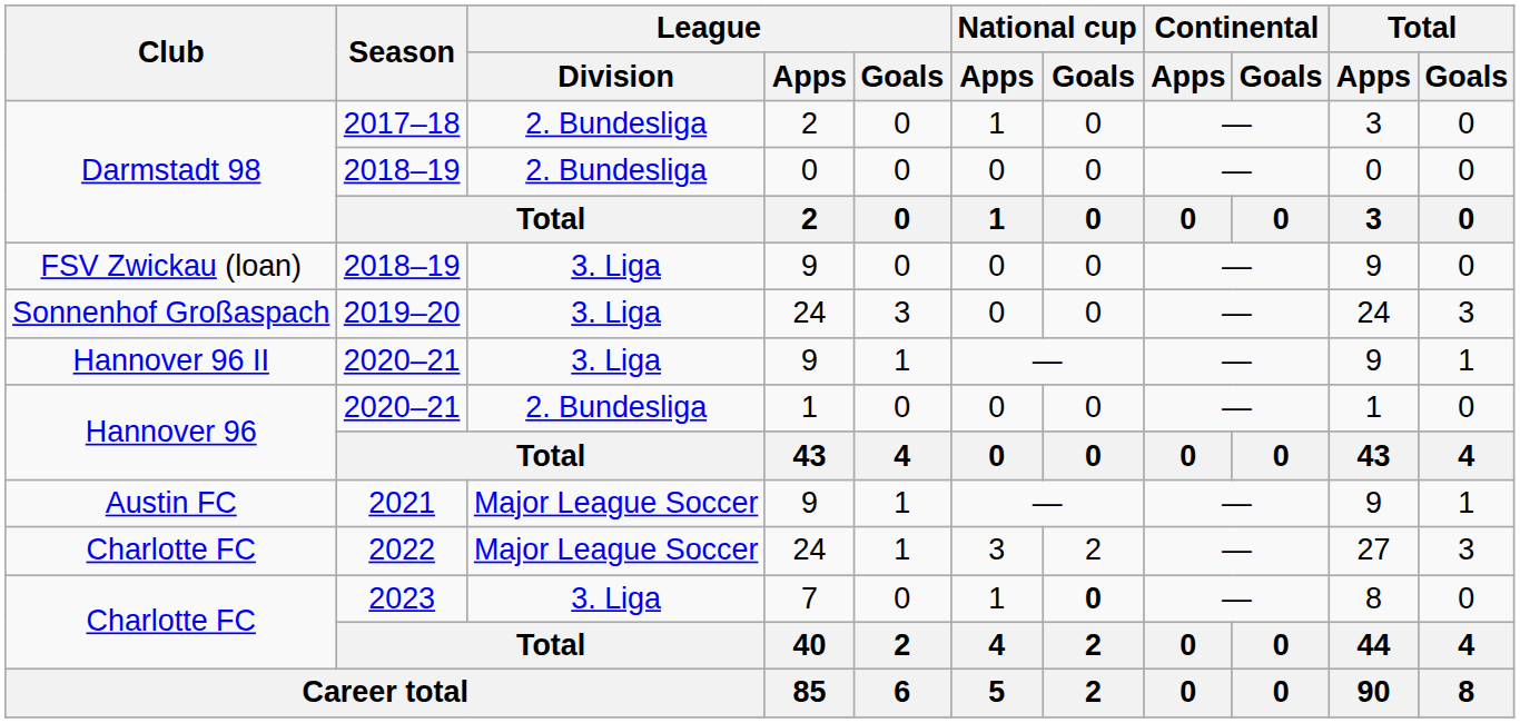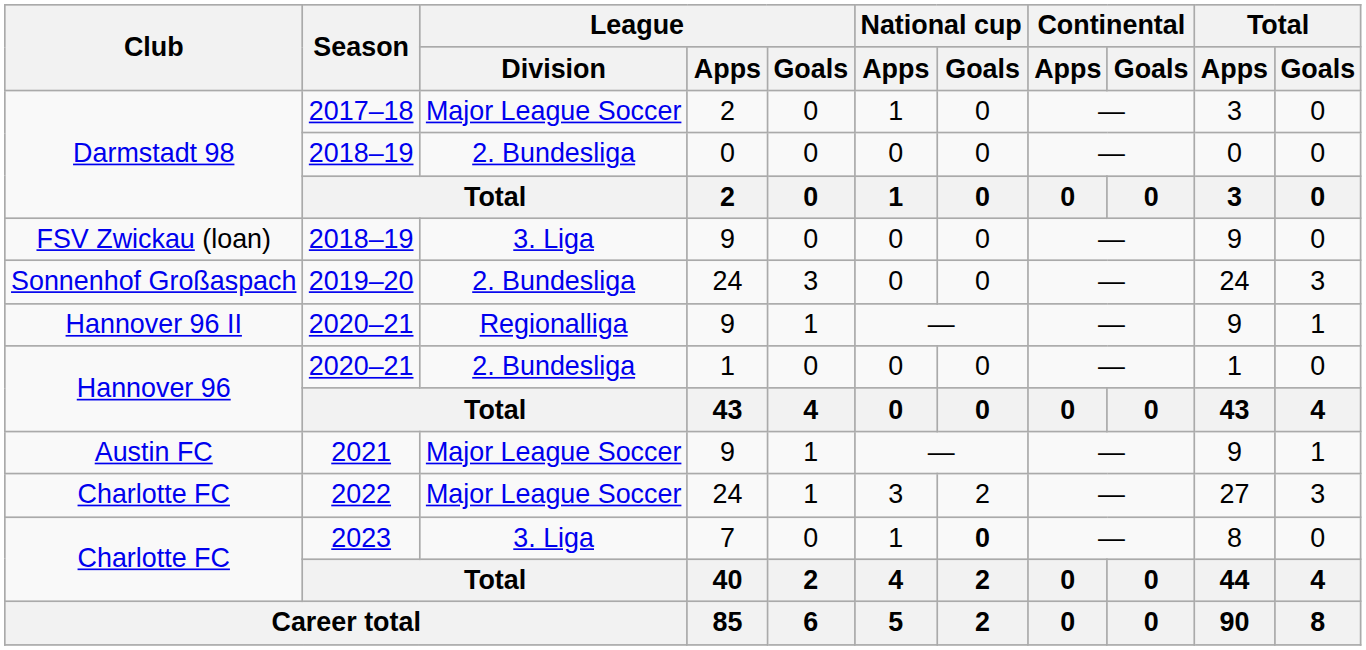Darmstadt 98 / 2017–18 | League / Division: 2. Bundesliga -> Major League Soccer
Sonnenhof Großaspach | League / Division: 3. Liga -> 2. Bundesliga
Hannover 96 II | League / Division: 3. Liga -> Regionalliga
